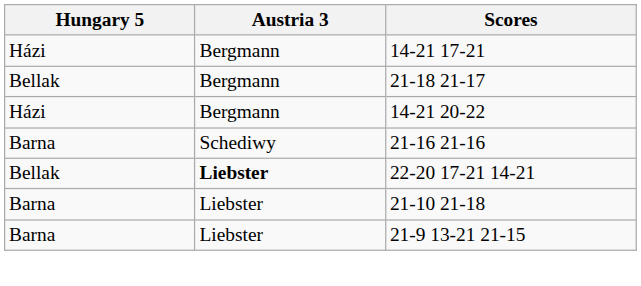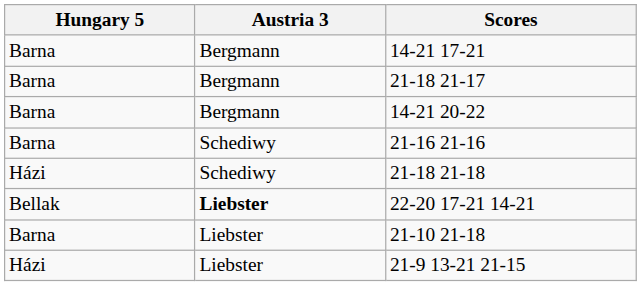14-21 17-21 | Hungary 5: Házi -> Barna
21-18 21-17 | Hungary 5: Bellak -> Barna
14-21 20-22 | Hungary 5: Házi -> Barna
+ row: Házi | Schediwy | 21-18 21-18
21-9 13-21 21-15 | Hungary 5: Barna -> Házi
